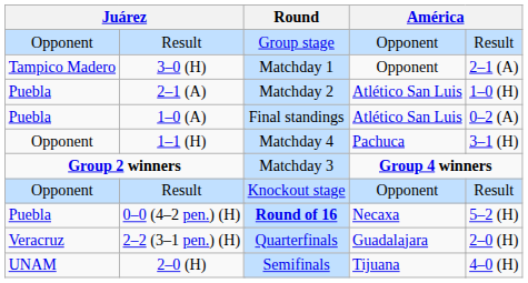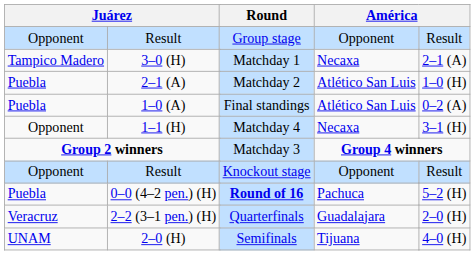3–0 (H) | column 6: Opponent -> Necaxa
1–1 (H) | column 6: Pachuca -> Necaxa
0–0 (4–2 pen.) (H) | column 6: Necaxa -> Pachuca
